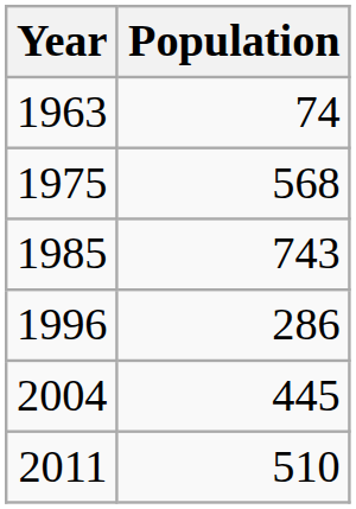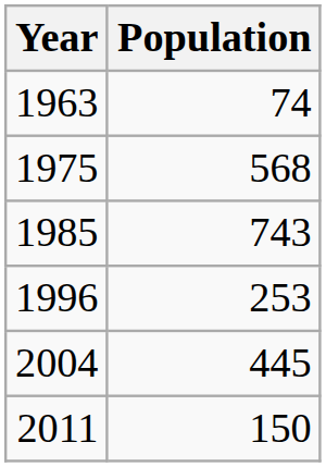1996 | Population: 286 -> 253
2011 | Population: 510 -> 150
